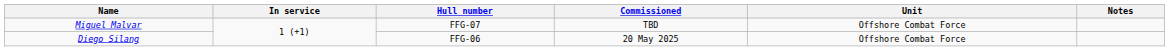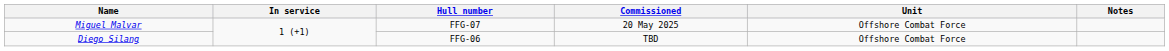Miguel Malvar | Commissioned: TBD -> 20 May 2025
Diego Silang | Commissioned: 20 May 2025 -> TBD
